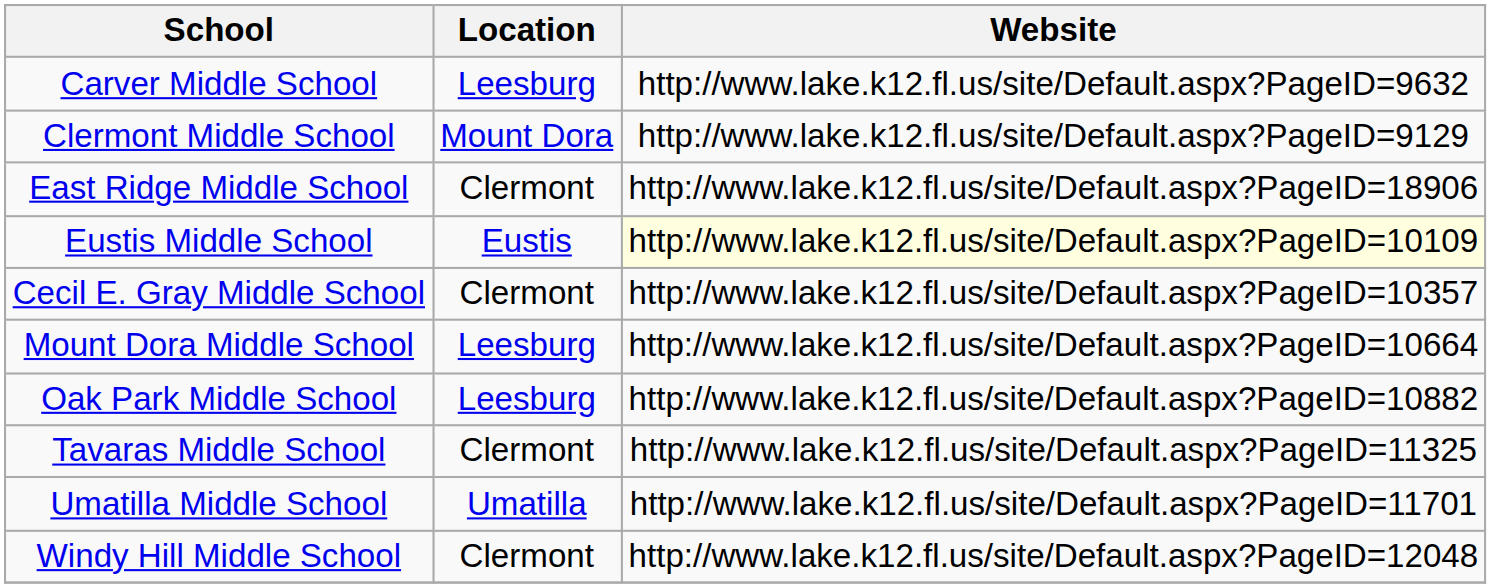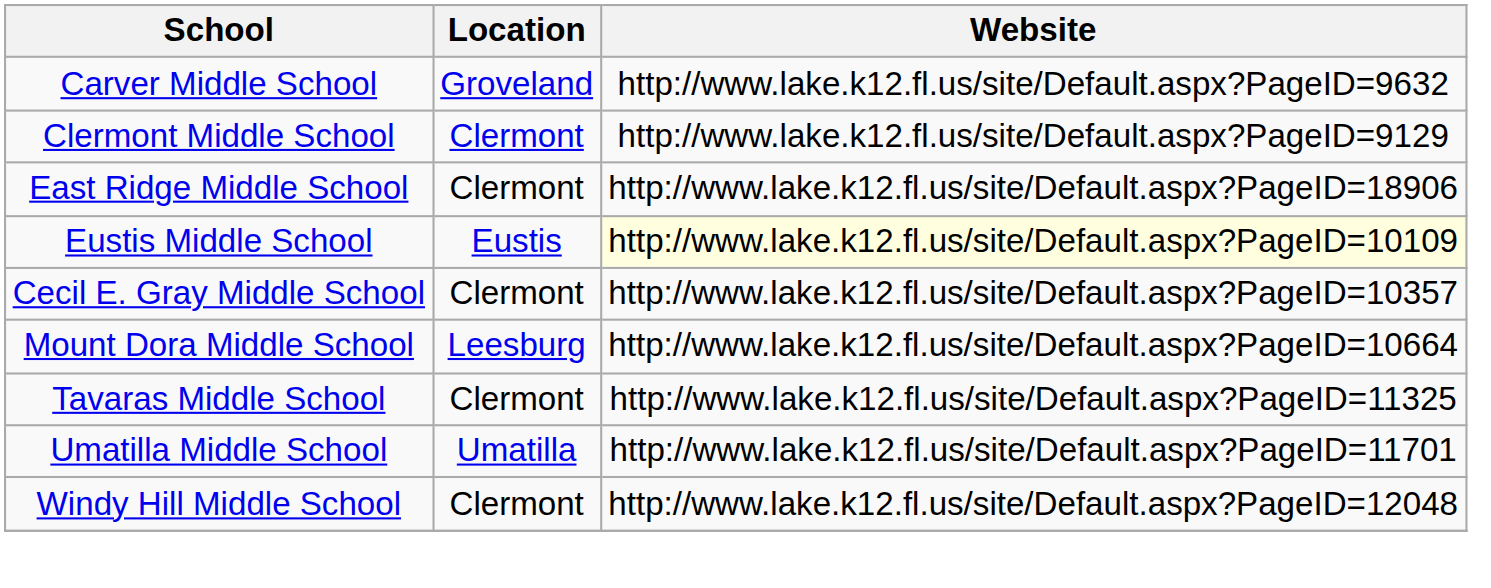Carver Middle School | Location: Leesburg -> Groveland
Clermont Middle School | Location: Mount Dora -> Clermont
- row: Oak Park Middle School | Leesburg | http://www.lake.k12.fl.us/site/Default.aspx?PageID=10882
